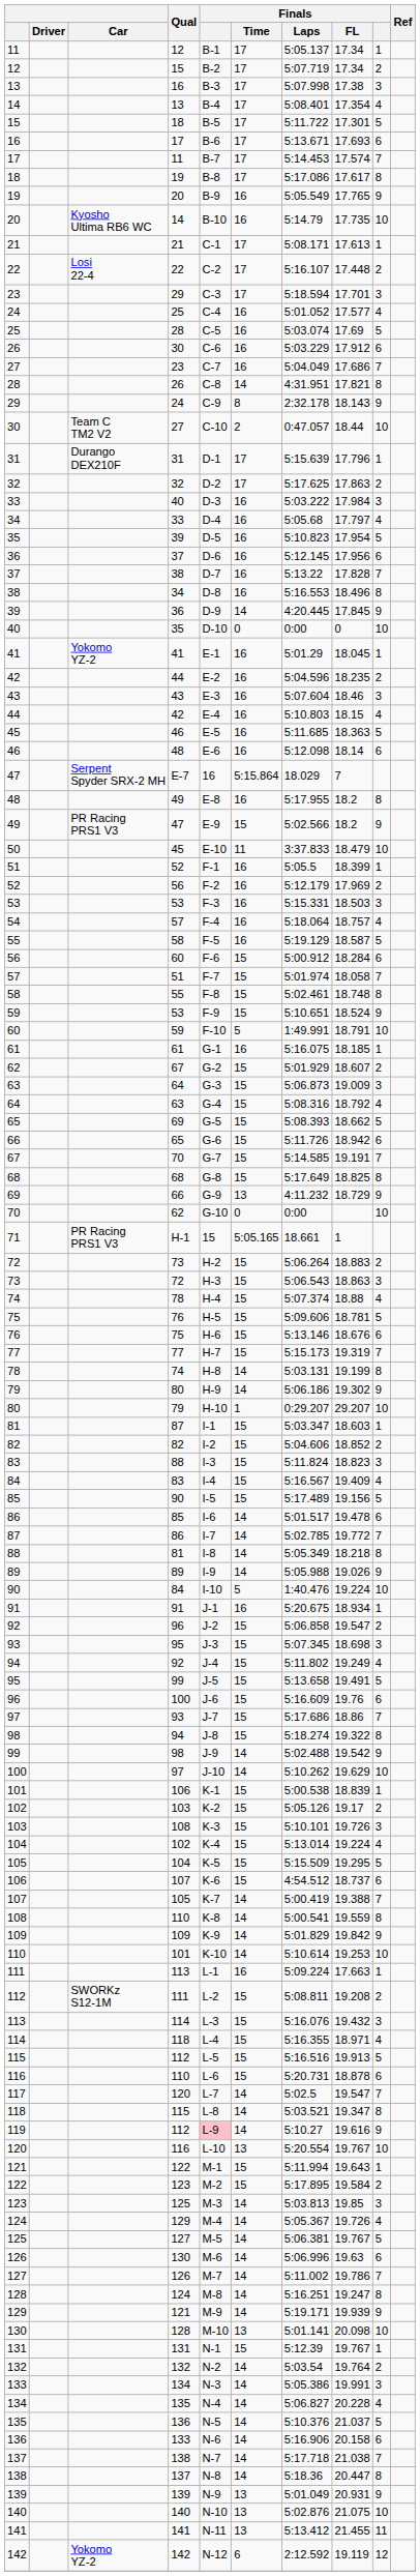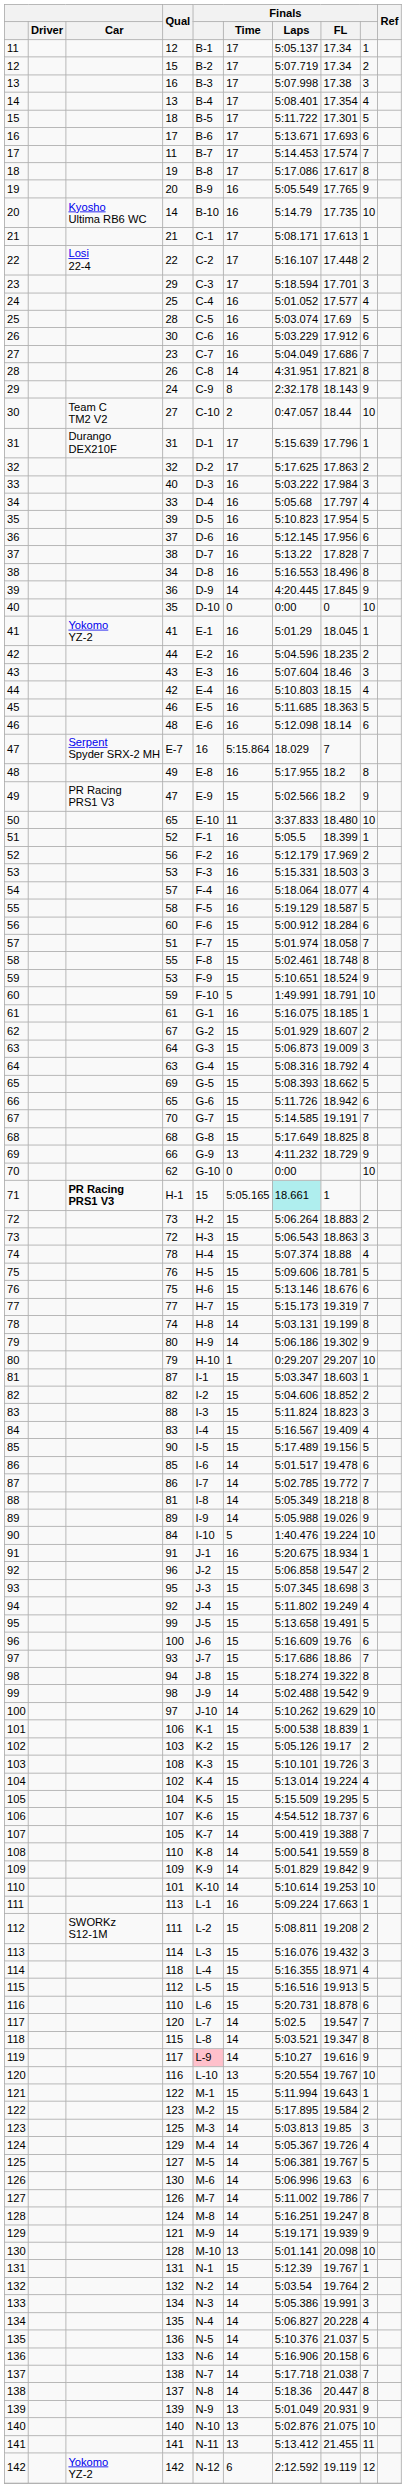50 | Qual: 45 -> 65
50 | Finals / FL: 18.479 -> 18.480
54 | Finals / FL: 18.757 -> 18.077
71 | Car: normal -> bold
71 | Finals / Laps: no background -> paleturquoise background
119 | Qual: 112 -> 117
